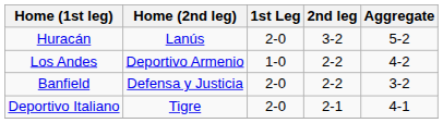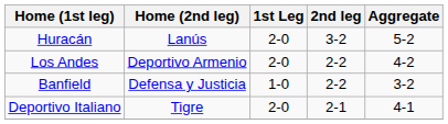Los Andes | 1st Leg: 1-0 -> 2-0
Banfield | 1st Leg: 2-0 -> 1-0
